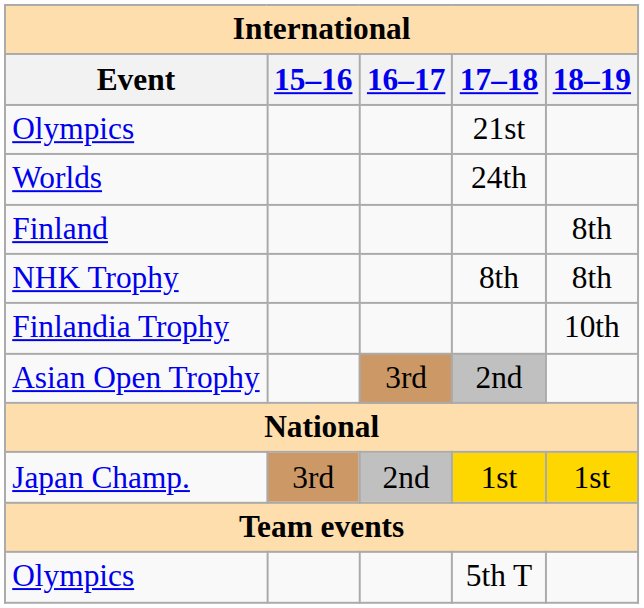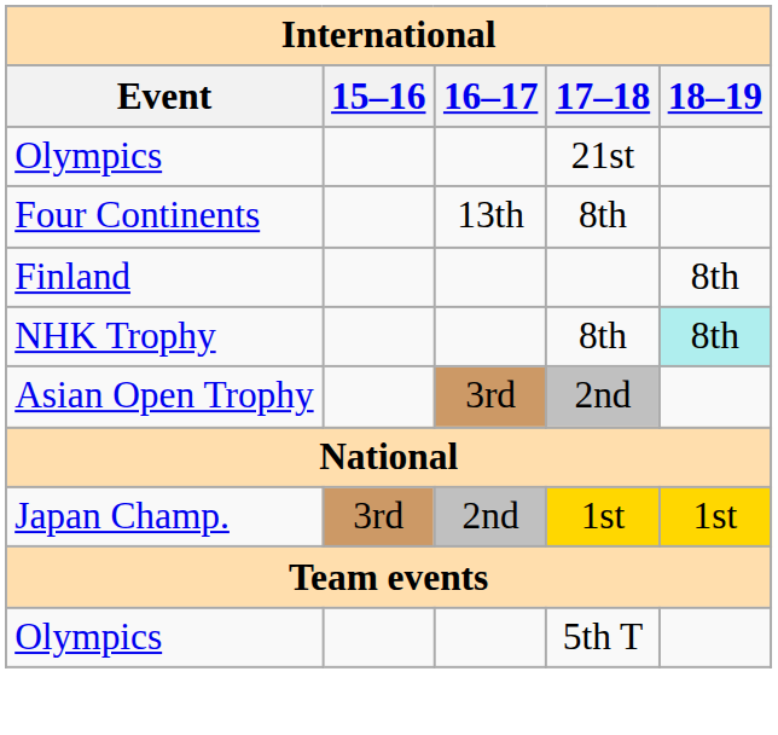- row: Worlds | 24th
+ row: Four Continents | 13th | 8th
NHK Trophy | 18–19: no background -> paleturquoise background
- row: Finlandia Trophy | 10th
